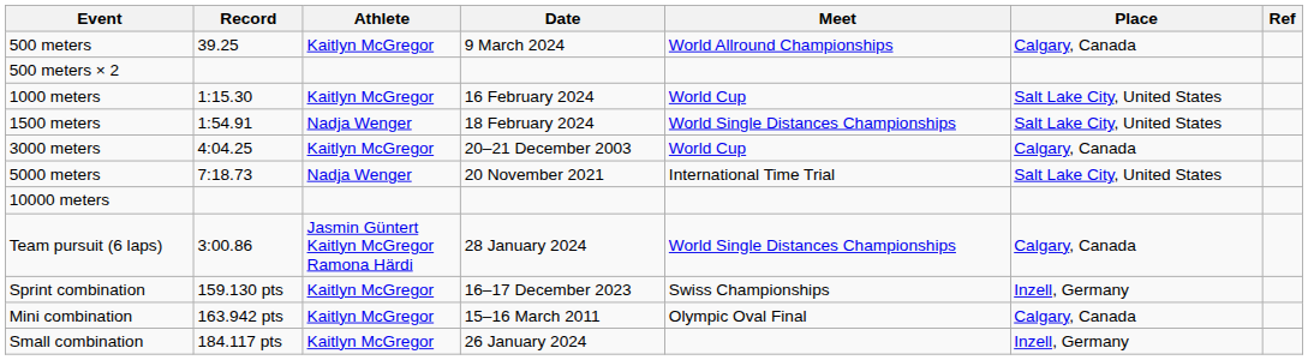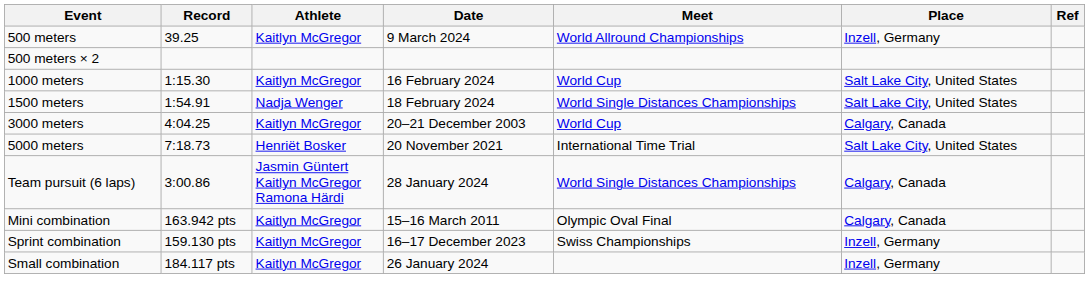500 meters | Place: Calgary, Canada -> Inzell, Germany
5000 meters | Athlete: Nadja Wenger -> Henriët Bosker
- row: 10000 meters
rows swapped: Sprint combination <-> Mini combination
